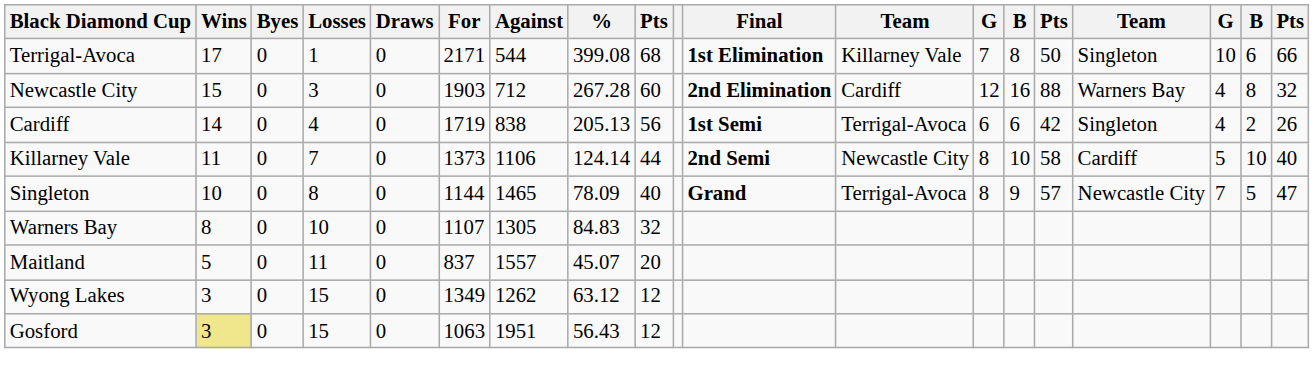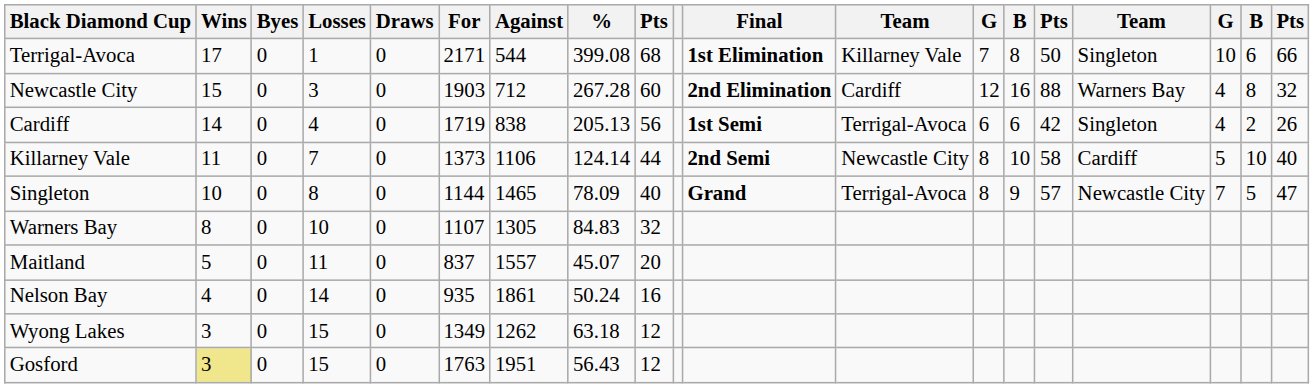+ row: Nelson Bay | 4 | 0 | 14 | 0 | 935 | 1861 | 50.24 | 16
Wyong Lakes | %: 63.12 -> 63.18
Gosford | For: 1063 -> 1763
